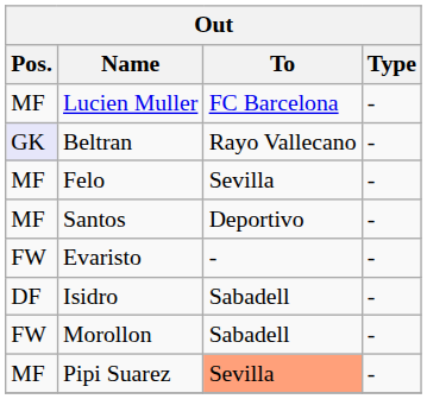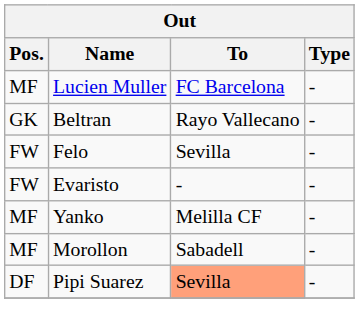Beltran | Pos.: lavender background -> no background
Felo | Pos.: MF -> FW
- row: MF | Santos | Deportivo | -
+ row: MF | Yanko | Melilla CF | -
- row: DF | Isidro | Sabadell | -
Morollon | Pos.: FW -> MF
Pipi Suarez | Pos.: MF -> DF
